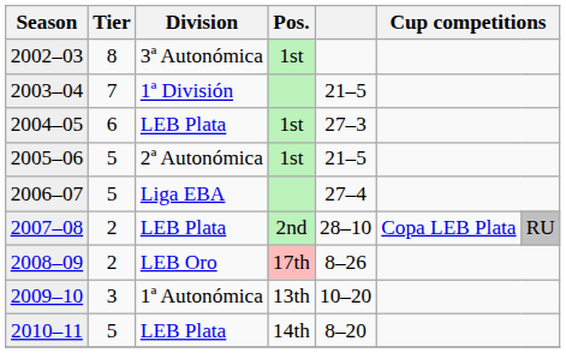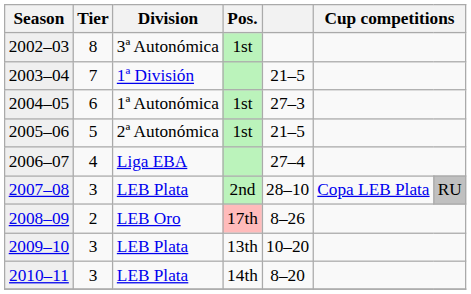2004–05 | Division: LEB Plata -> 1ª Autonómica
2006–07 | Tier: 5 -> 4
2007–08 | Tier: 2 -> 3
2009–10 | Division: 1ª Autonómica -> LEB Plata
2010–11 | Tier: 5 -> 3
